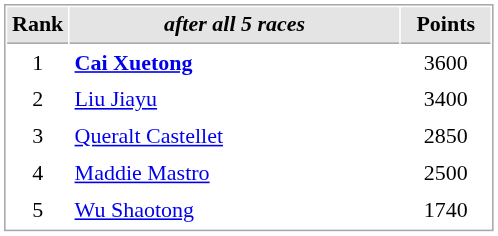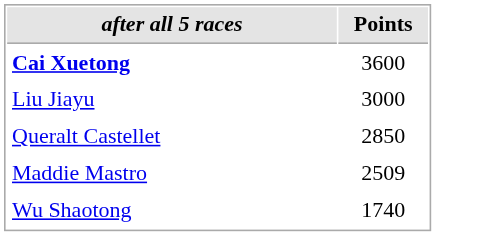- column: Rank | 1 | 2 | 3 | 4 | 5
Liu Jiayu | Points: 3400 -> 3000
Maddie Mastro | Points: 2500 -> 2509
